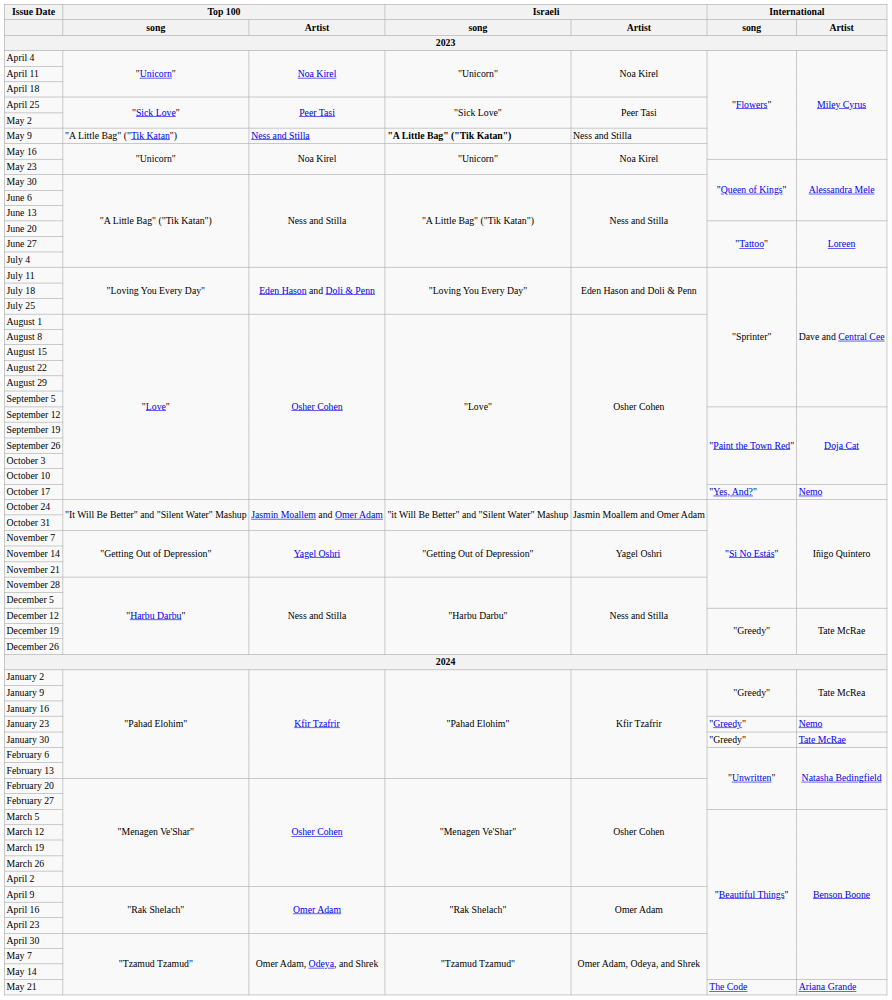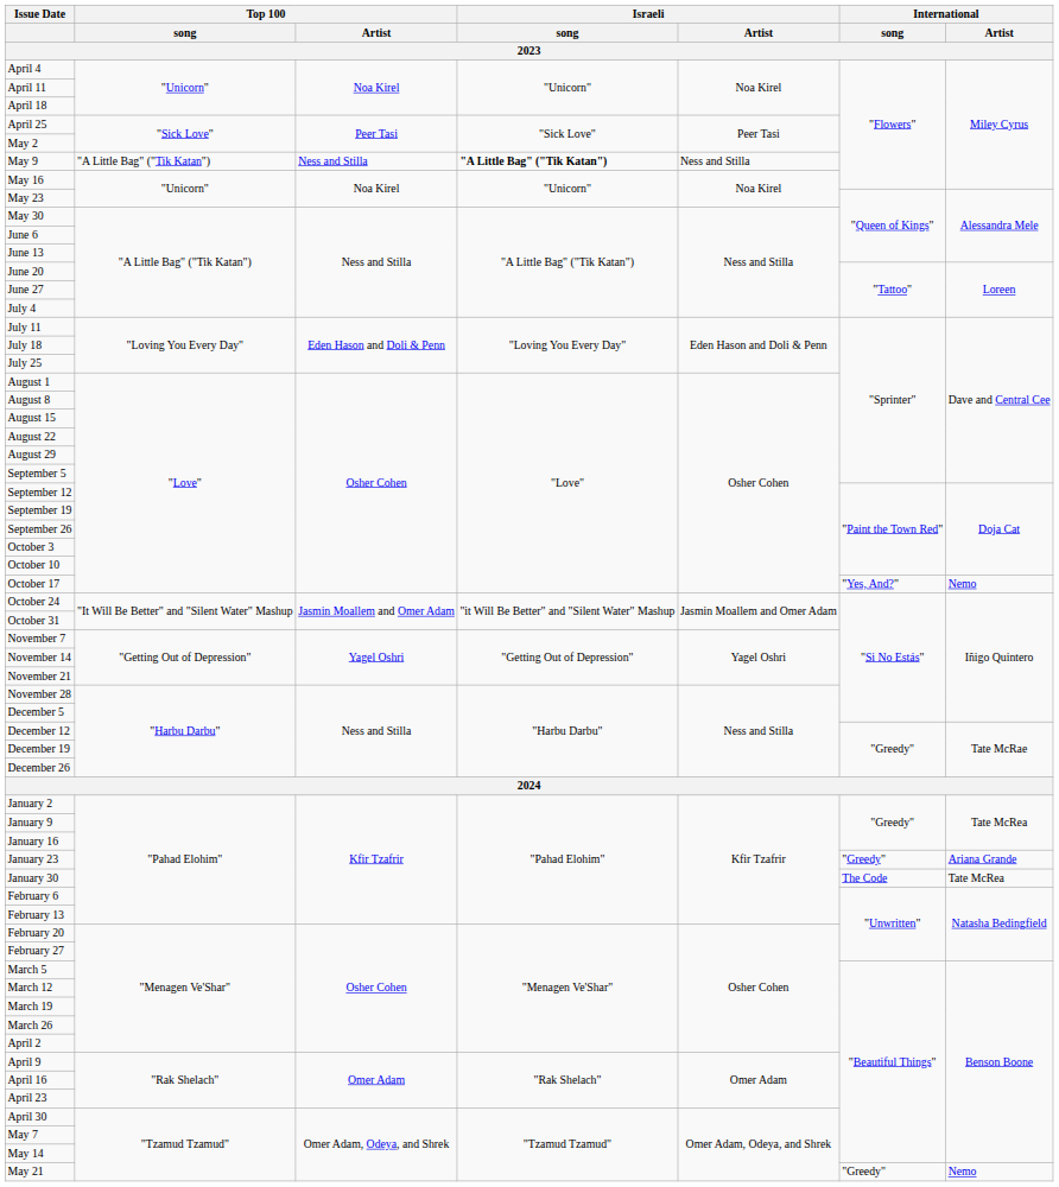January 23 | International / Artist: Nemo -> Ariana Grande
January 30 | International / song: "Greedy" -> The Code
January 30 | International / Artist: Tate McRae -> Tate McRea
May 21 | International / song: The Code -> "Greedy"
May 21 | International / Artist: Ariana Grande -> Nemo
